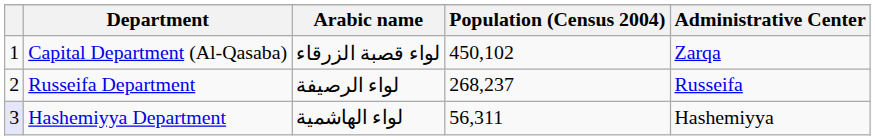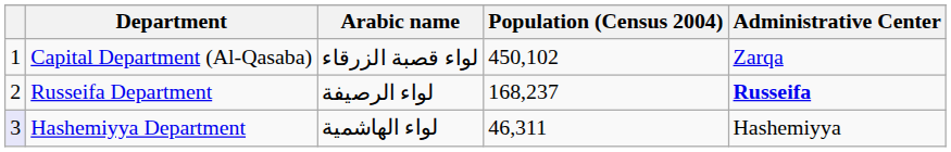Russeifa Department | Population (Census 2004): 268,237 -> 168,237
Russeifa Department | Administrative Center: normal -> bold
Hashemiyya Department | Population (Census 2004): 56,311 -> 46,311
